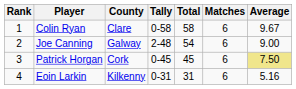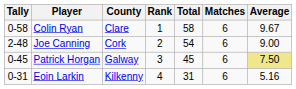columns swapped: Rank <-> Tally
Joe Canning | County: Galway -> Cork
Patrick Horgan | County: Cork -> Galway
